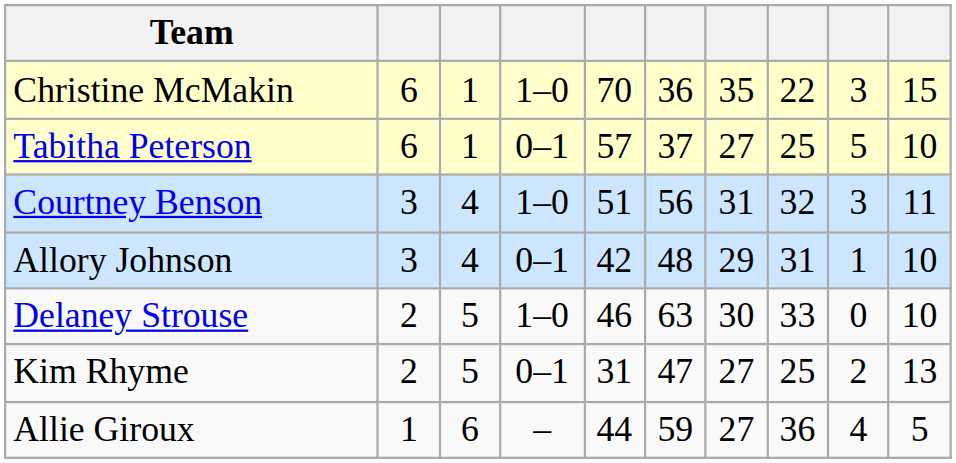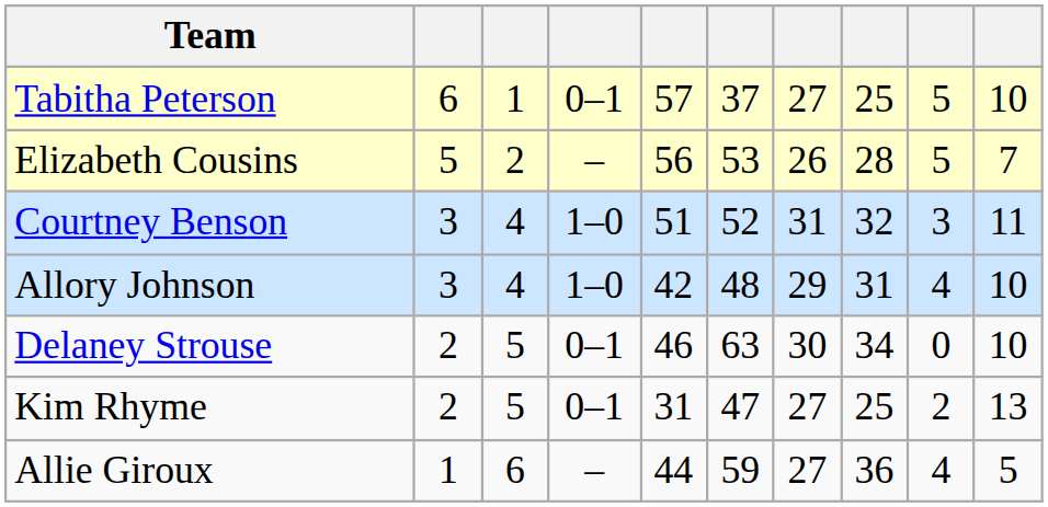- row: Christine McMakin | 6 | 1 | 1–0 | 70 | 36 | 35 | 22 | 3 | 15
+ row: Elizabeth Cousins | 5 | 2 | – | 56 | 53 | 26 | 28 | 5 | 7
Courtney Benson | column 6: 56 -> 52
Allory Johnson | column 4: 0–1 -> 1–0
Allory Johnson | column 9: 1 -> 4
Delaney Strouse | column 4: 1–0 -> 0–1
Delaney Strouse | column 8: 33 -> 34
